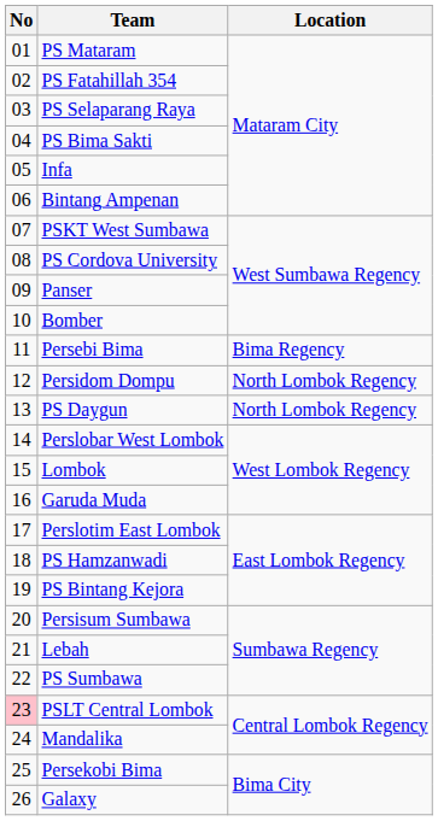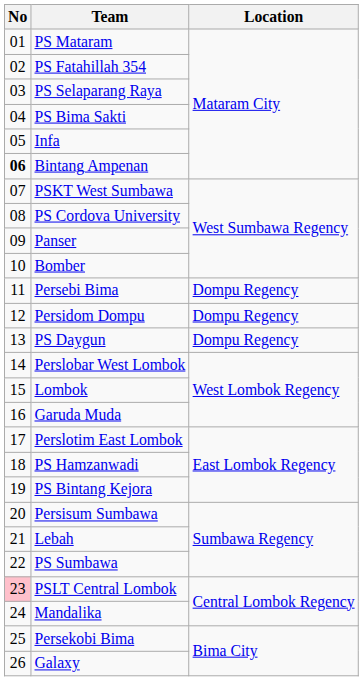Bintang Ampenan | No: normal -> bold
Persebi Bima | Location: Bima Regency -> Dompu Regency
Persidom Dompu | Location: North Lombok Regency -> Dompu Regency
PS Daygun | Location: North Lombok Regency -> Dompu Regency
